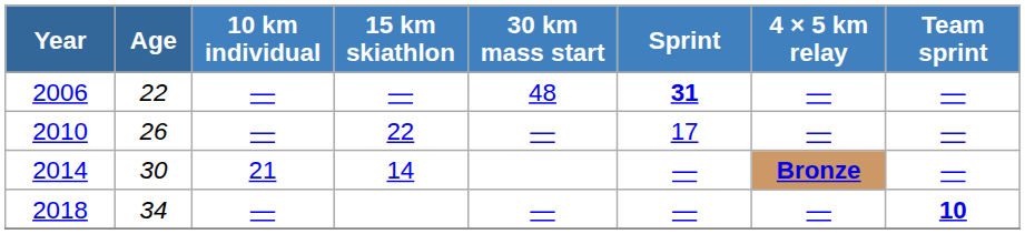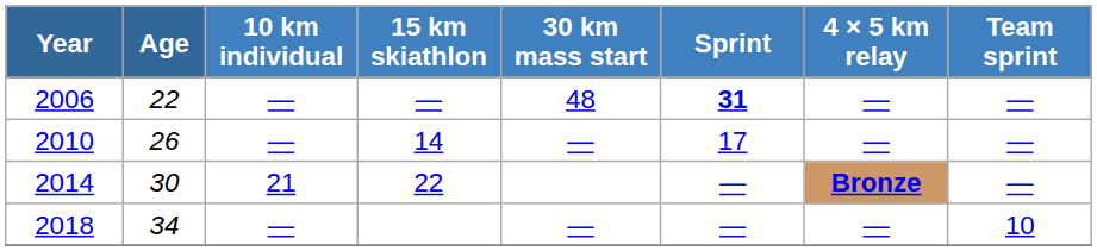2010 | 15 km skiathlon: 22 -> 14
2014 | 15 km skiathlon: 14 -> 22
2018 | Team sprint: bold -> normal
